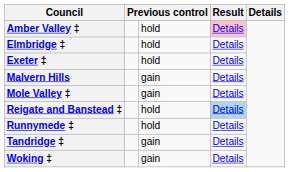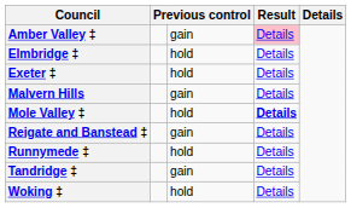Amber Valley ‡ | column 3: hold -> gain
Mole Valley ‡ | column 3: gain -> hold
Mole Valley ‡ | column 4: normal -> bold
Reigate and Banstead ‡ | column 3: hold -> gain
Reigate and Banstead ‡ | column 4: lightblue background -> no background
Woking ‡ | column 3: gain -> hold
